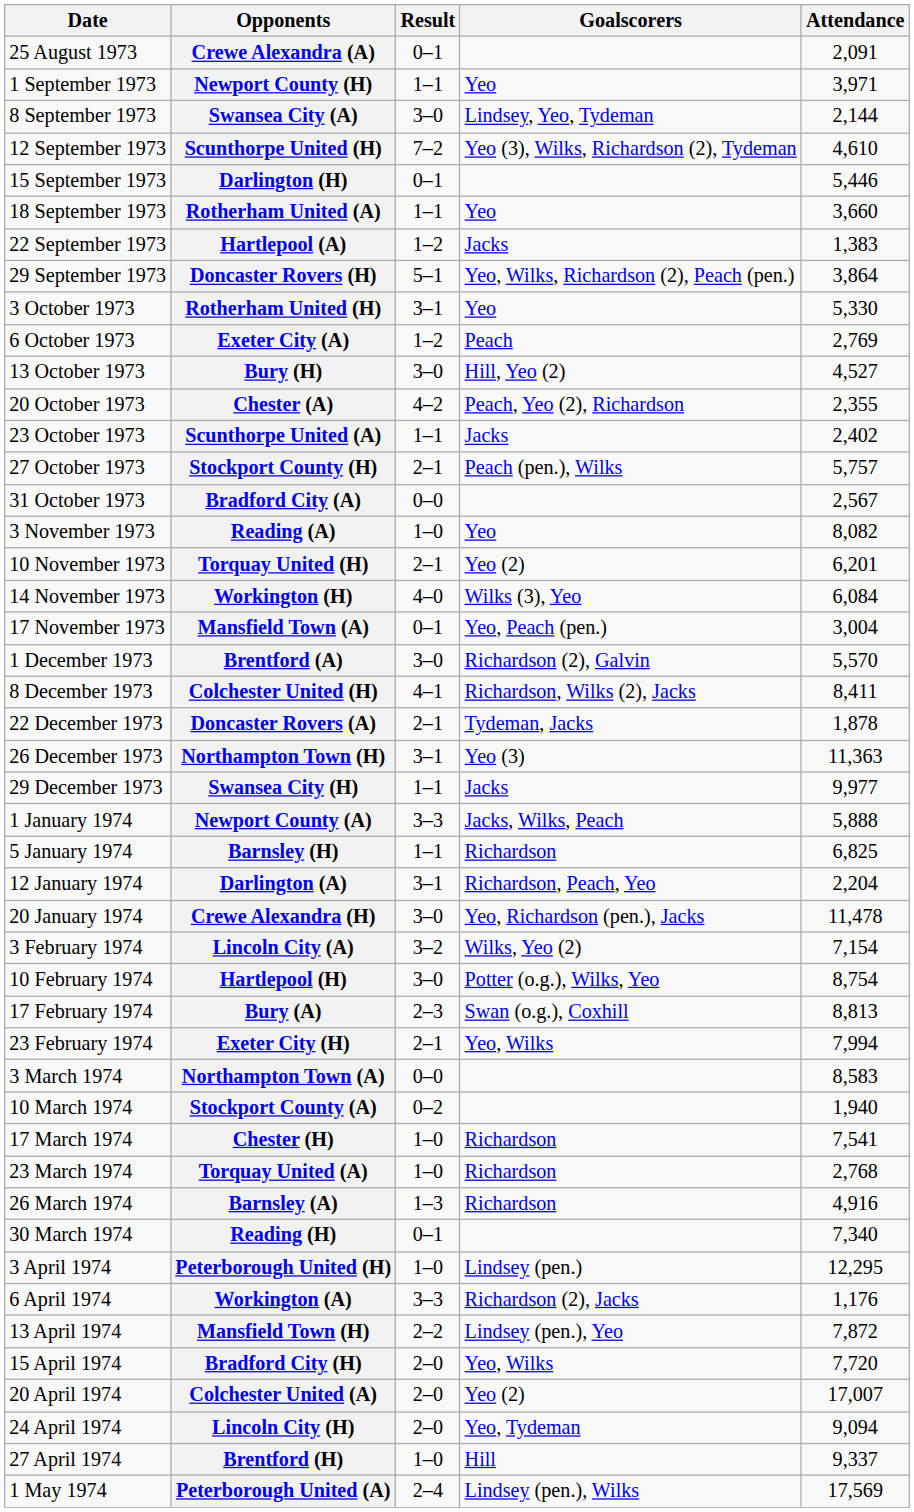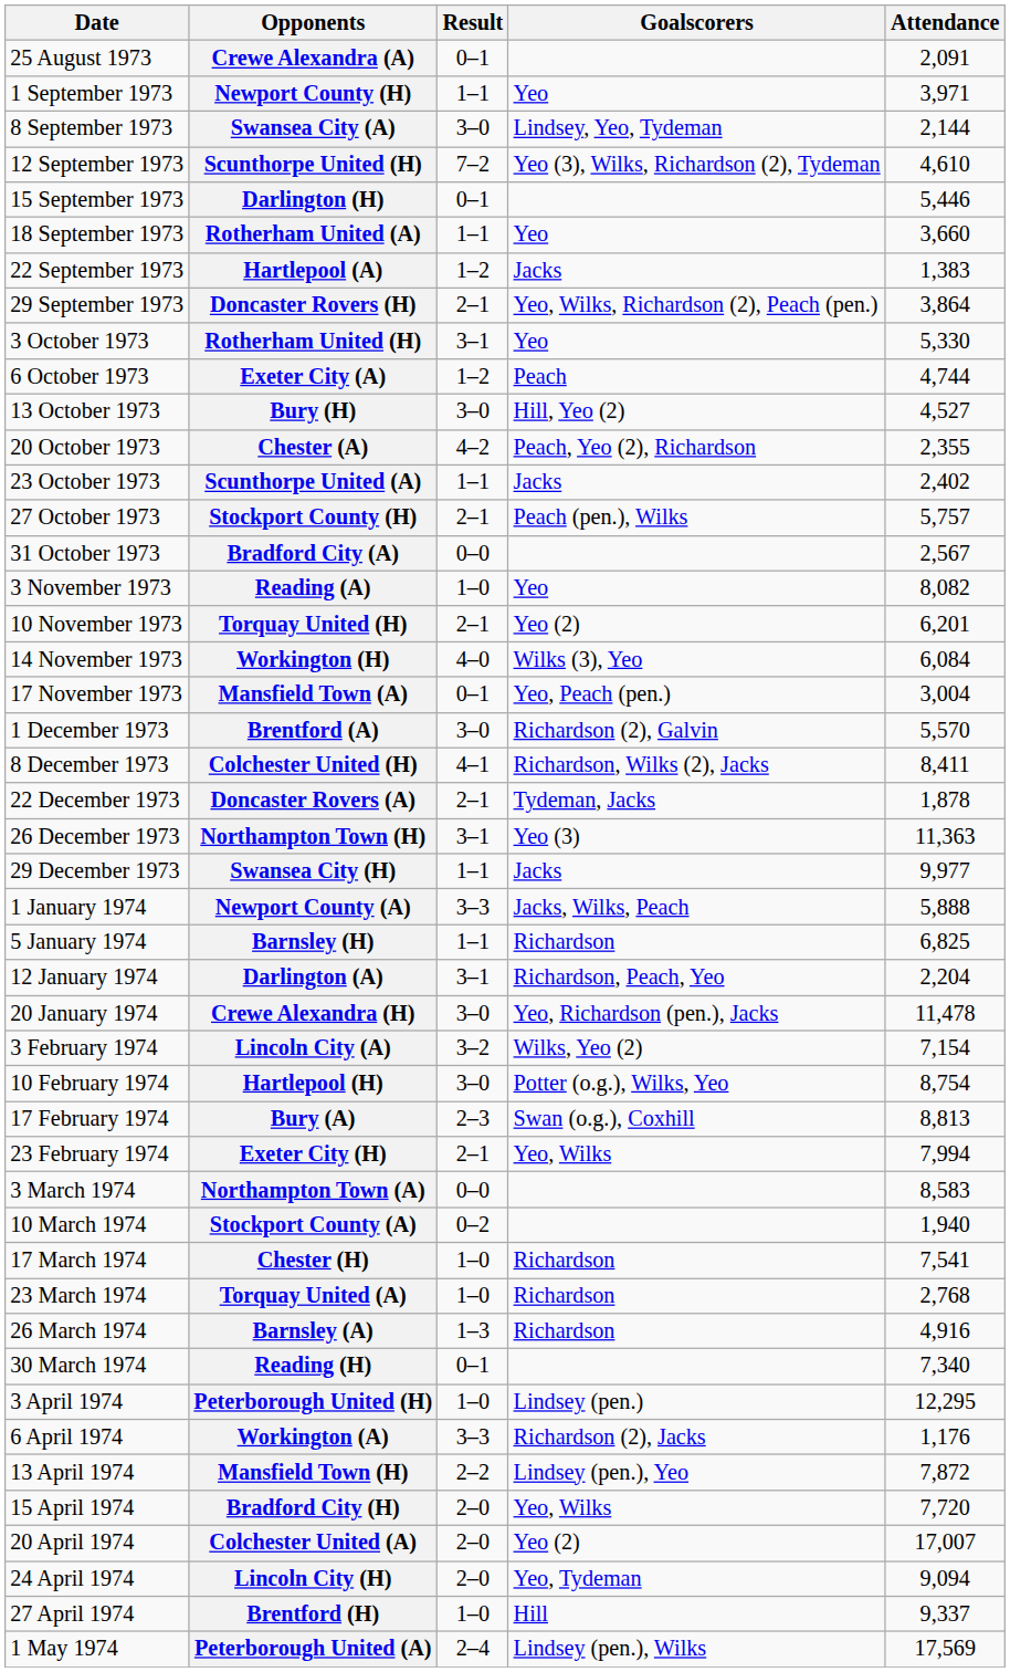Doncaster Rovers (H) | Result: 5–1 -> 2–1
Exeter City (A) | Attendance: 2,769 -> 4,744
